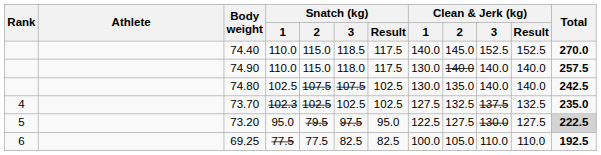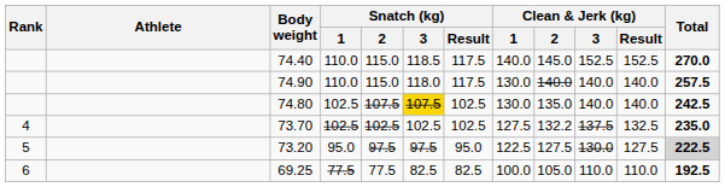74.80 | Snatch (kg) / 3: no background -> gold background
73.70 | Snatch (kg) / 1: 102.3 -> 102.5
73.70 | Clean & Jerk (kg) / 2: 132.5 -> 132.2
73.20 | Snatch (kg) / 2: 79.5 -> 97.5
